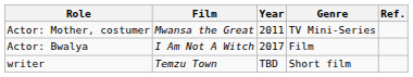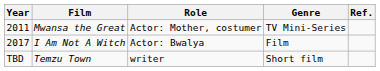columns swapped: Year <-> Role
